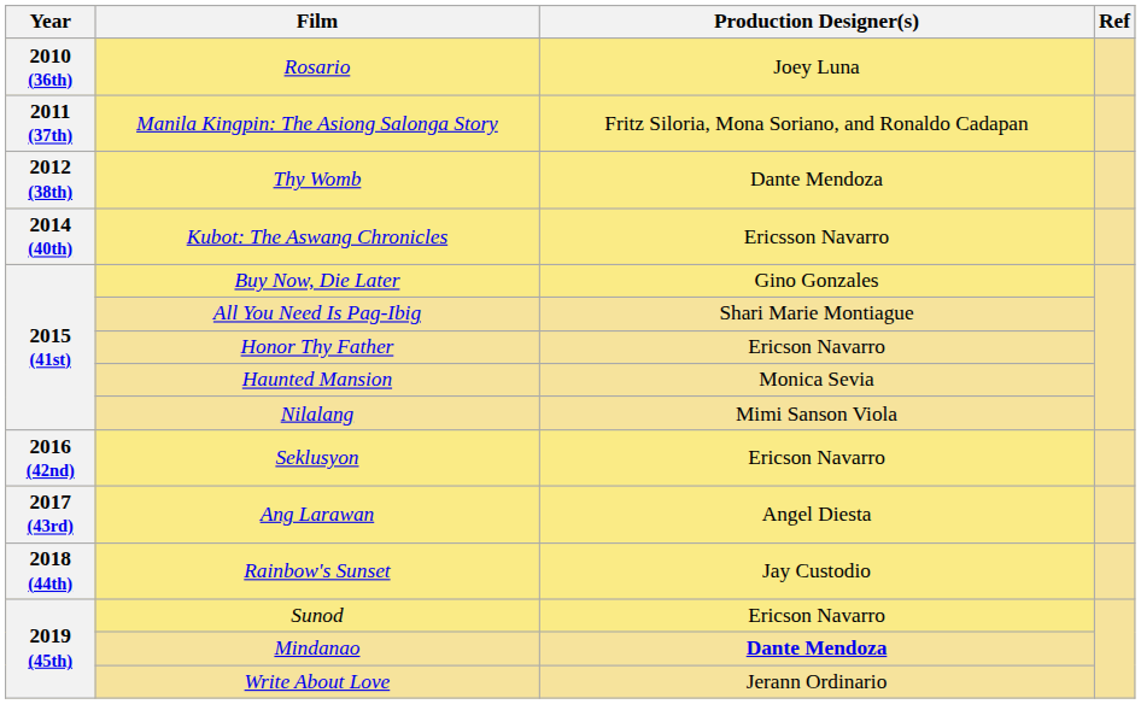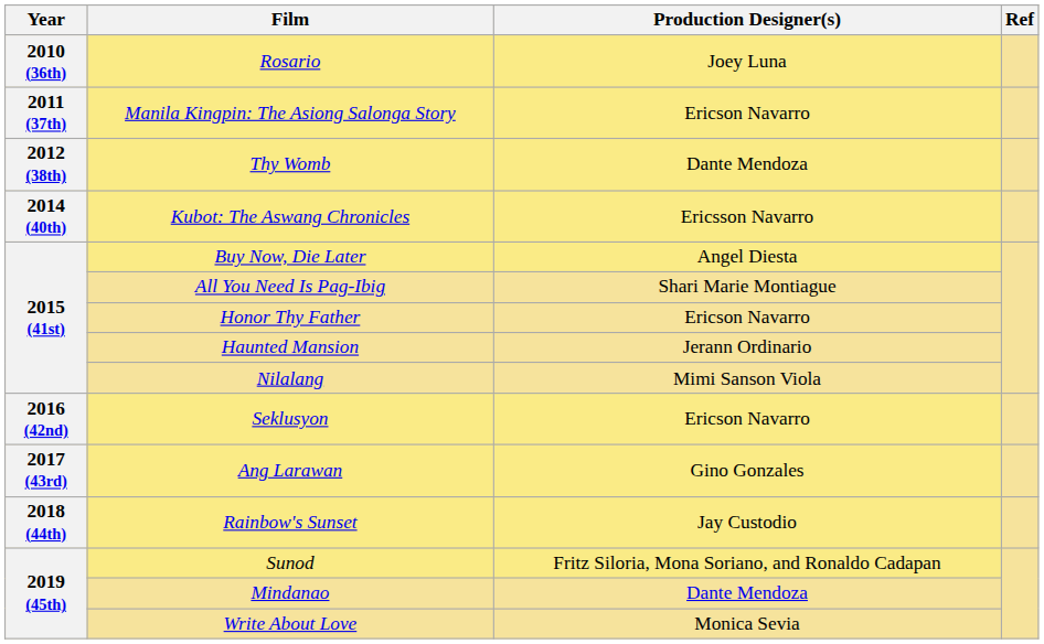Manila Kingpin: The Asiong Salonga Story | Production Designer(s): Fritz Siloria, Mona Soriano, and Ronaldo Cadapan -> Ericson Navarro
Buy Now, Die Later | Production Designer(s): Gino Gonzales -> Angel Diesta
Haunted Mansion | Production Designer(s): Monica Sevia -> Jerann Ordinario
Ang Larawan | Production Designer(s): Angel Diesta -> Gino Gonzales
Sunod | Production Designer(s): Ericson Navarro -> Fritz Siloria, Mona Soriano, and Ronaldo Cadapan
Mindanao | Production Designer(s): bold -> normal
Write About Love | Production Designer(s): Jerann Ordinario -> Monica Sevia
